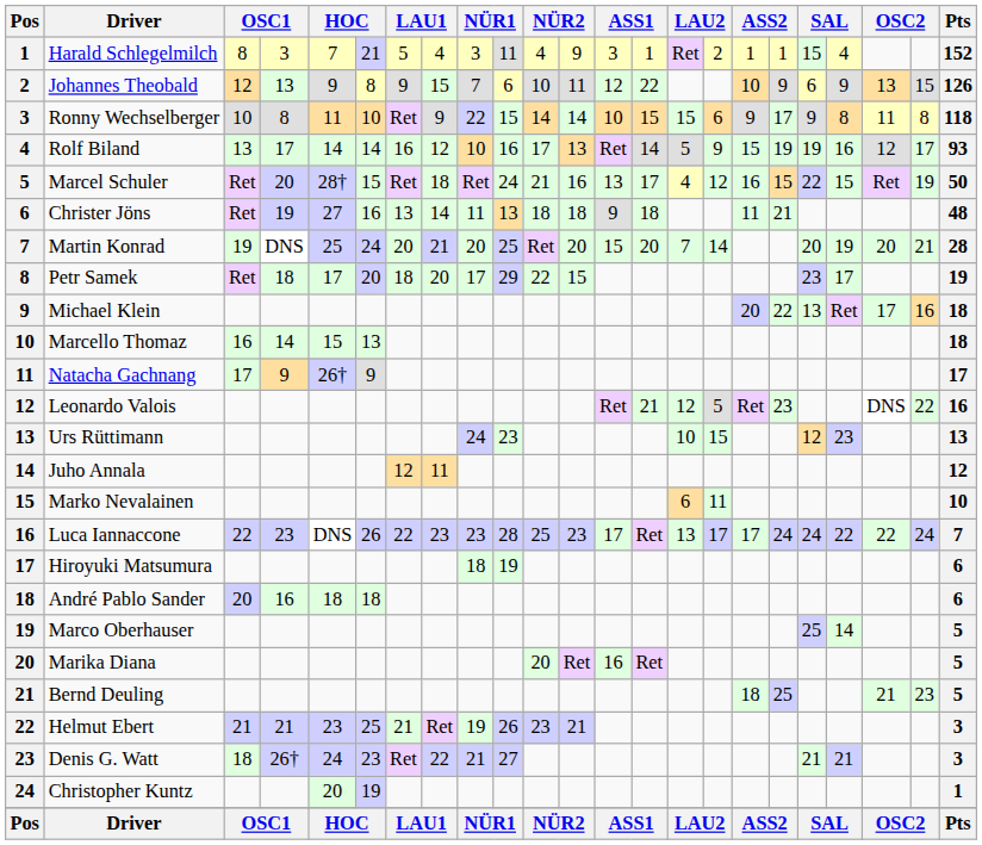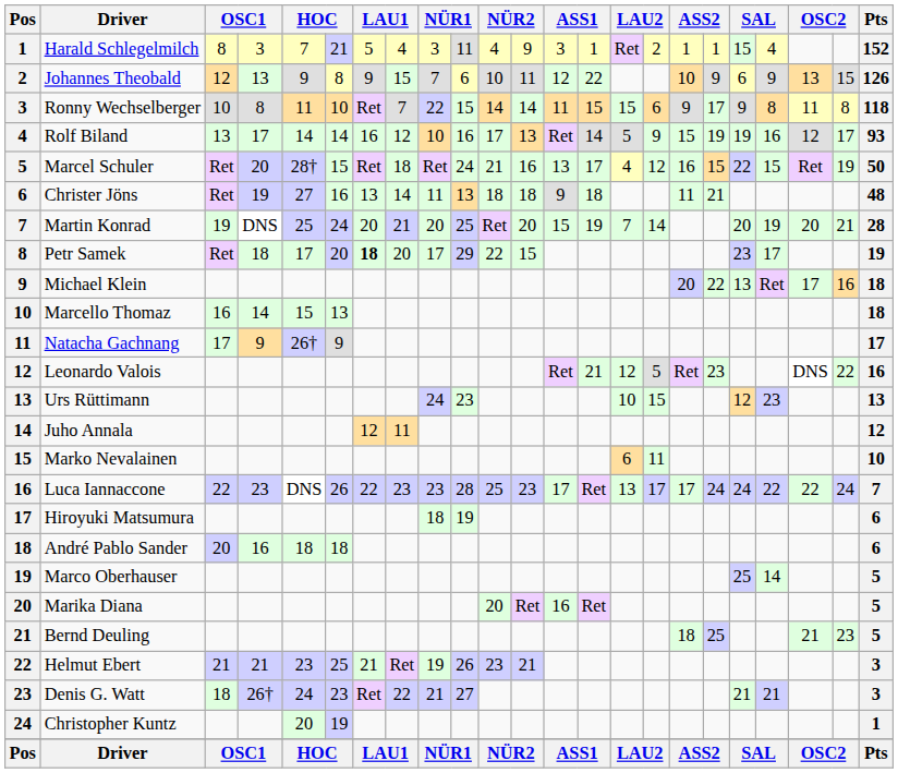Ronny Wechselberger | column 8: 9 -> 7
Ronny Wechselberger | column 13: 10 -> 11
Martin Konrad | column 14: 20 -> 19
Petr Samek | column 7: normal -> bold
